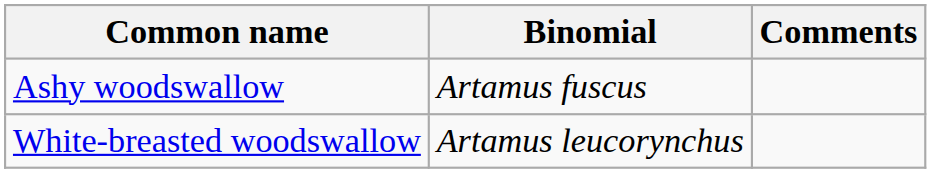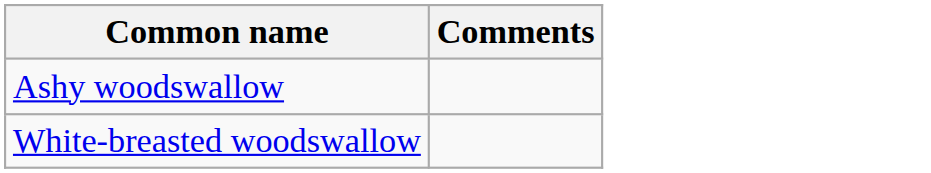- column: Binomial | Artamus fuscus | Artamus leucorynchus
